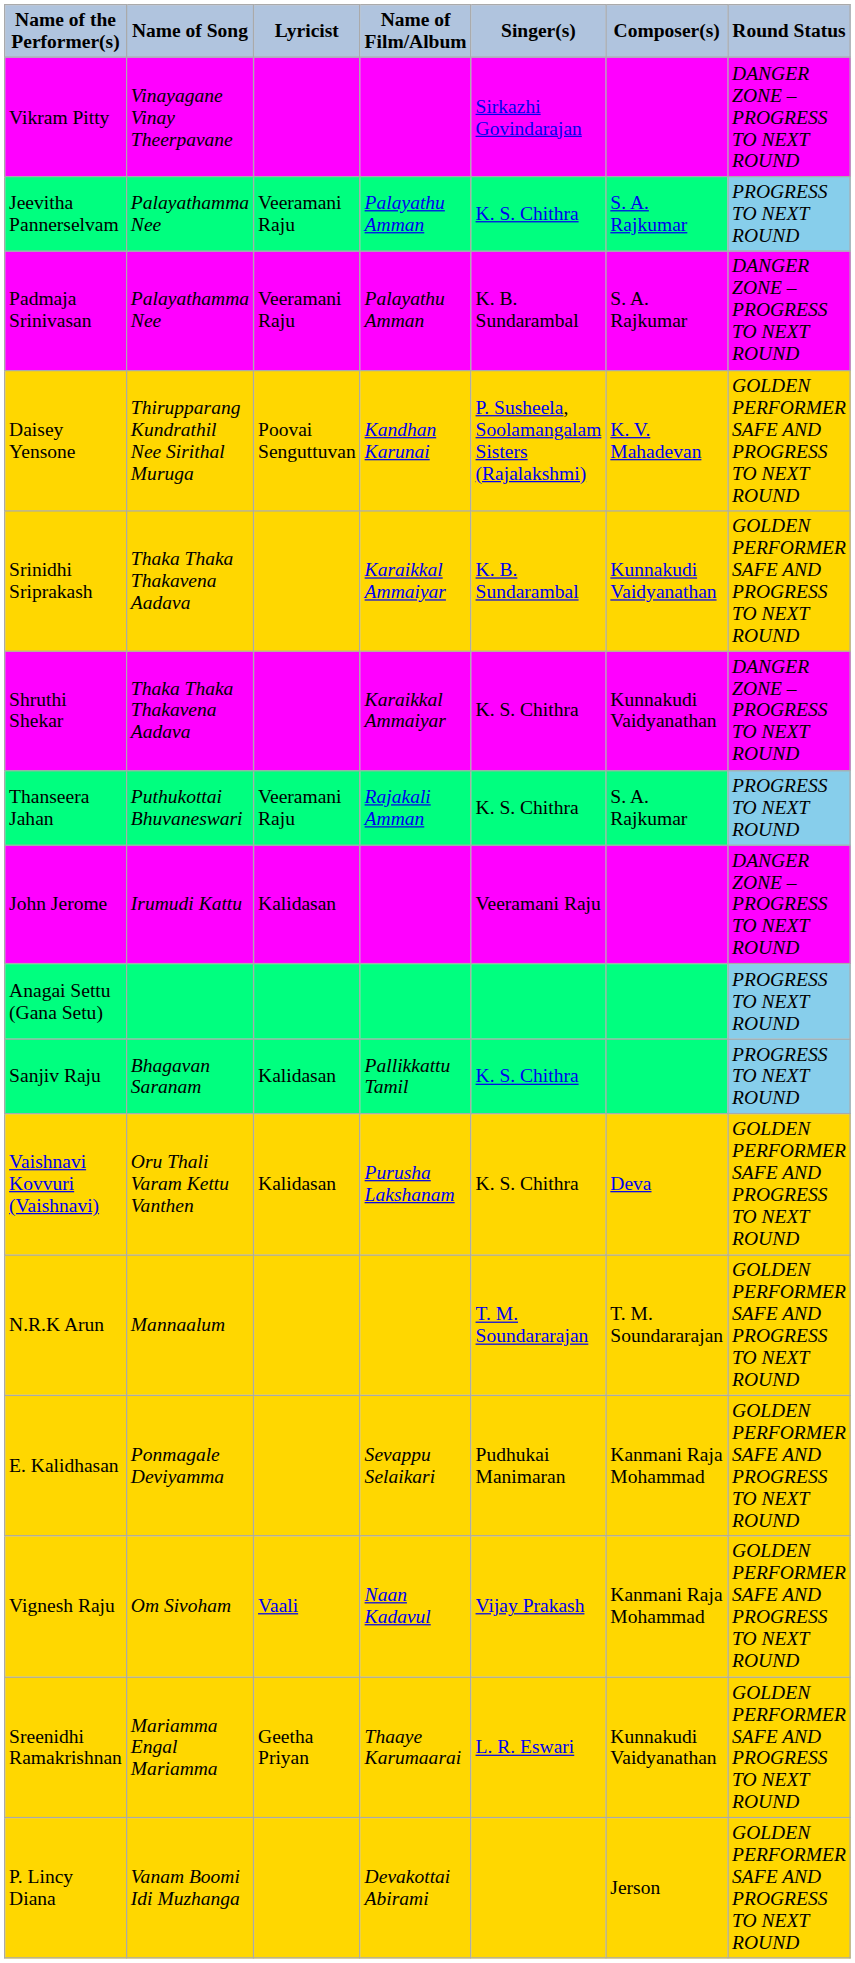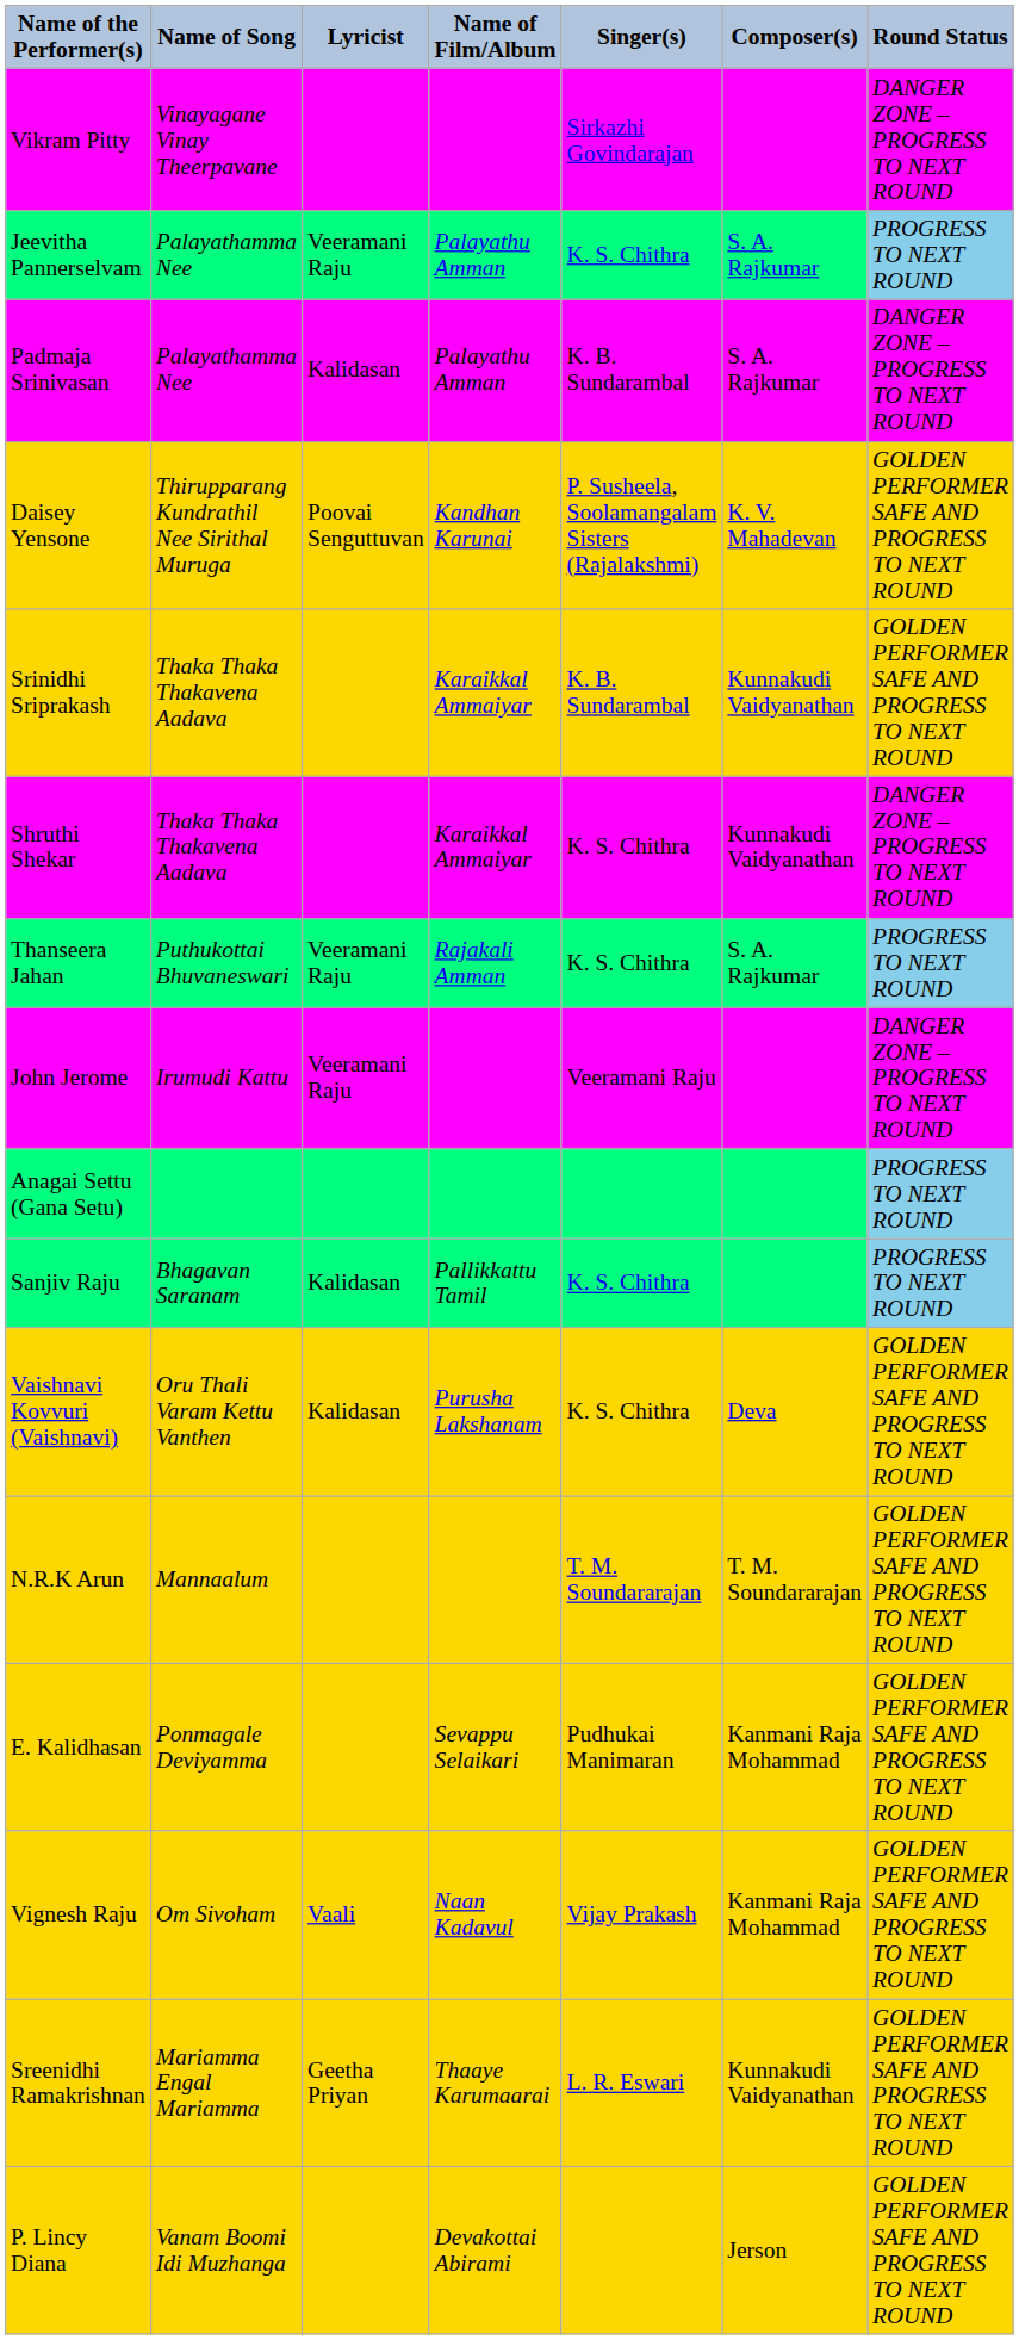Padmaja Srinivasan | Lyricist: Veeramani Raju -> Kalidasan
John Jerome | Lyricist: Kalidasan -> Veeramani Raju
